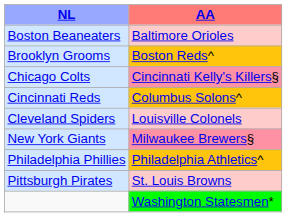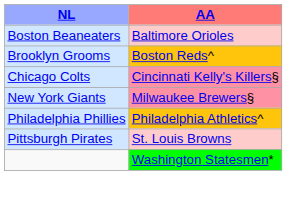- row: Cincinnati Reds | Columbus Solons^
- row: Cleveland Spiders | Louisville Colonels
